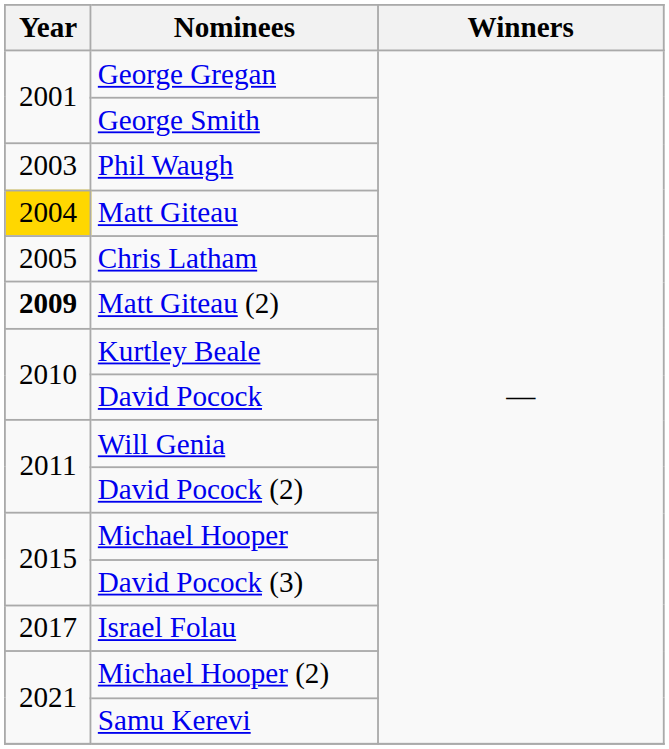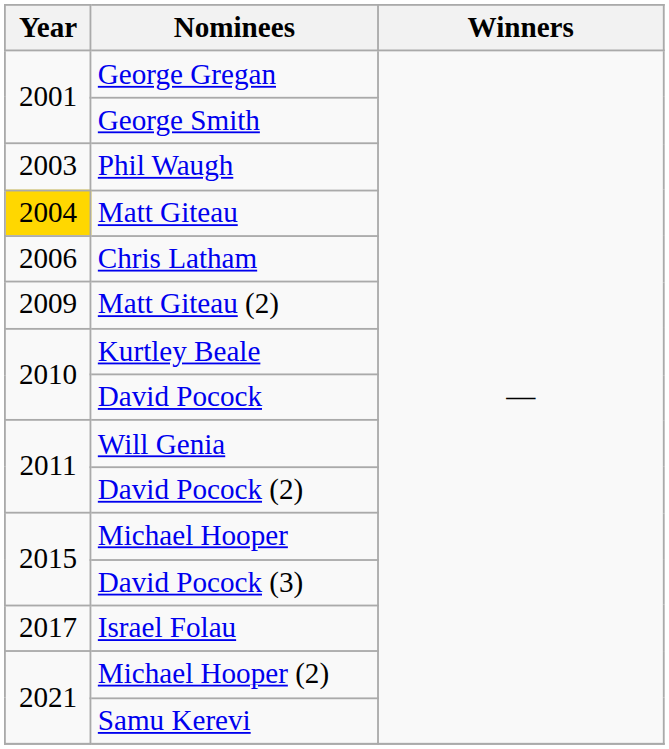Chris Latham | Year: 2005 -> 2006
Matt Giteau (2) | Year: bold -> normal
